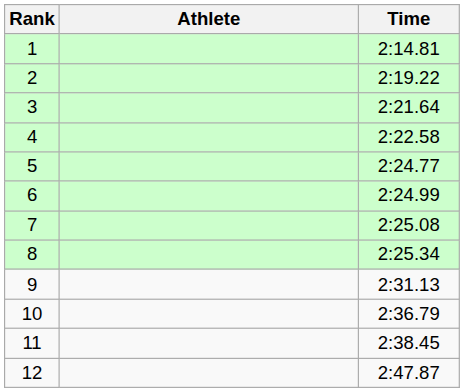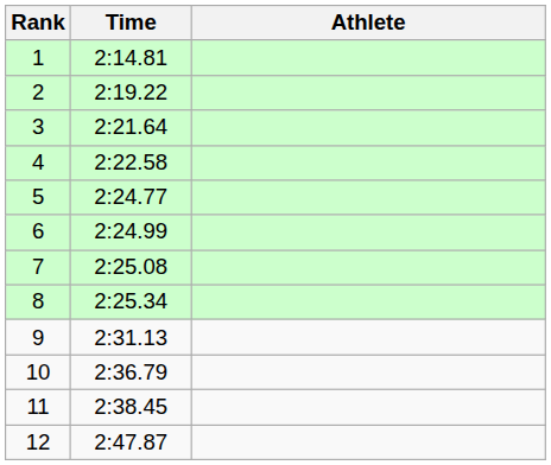columns swapped: Athlete <-> Time
